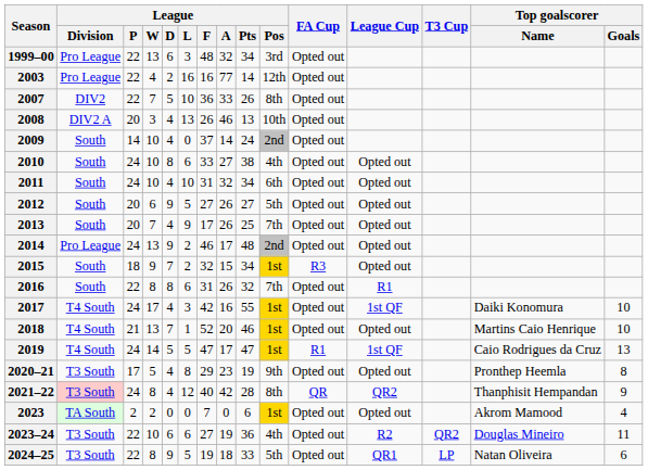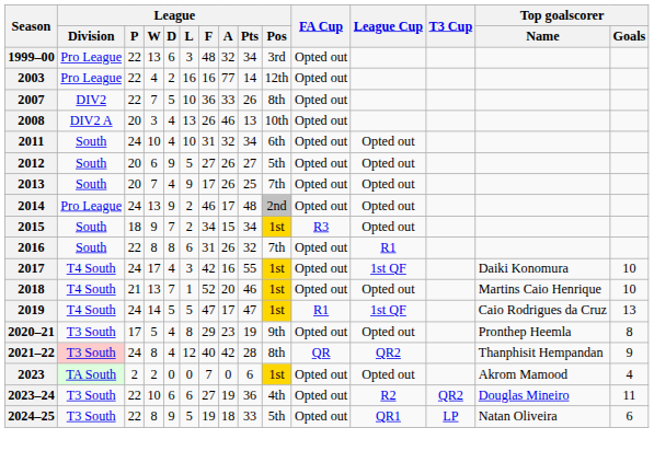- row: 2009 | South | 14 | 10 | 4 | 0 | 37 | 14 | 24 | 2nd | Opted out
- row: 2010 | South | 24 | 10 | 8 | 6 | 33 | 27 | 38 | 4th | Opted out | Opted out
2015 | League / F: 32 -> 34
